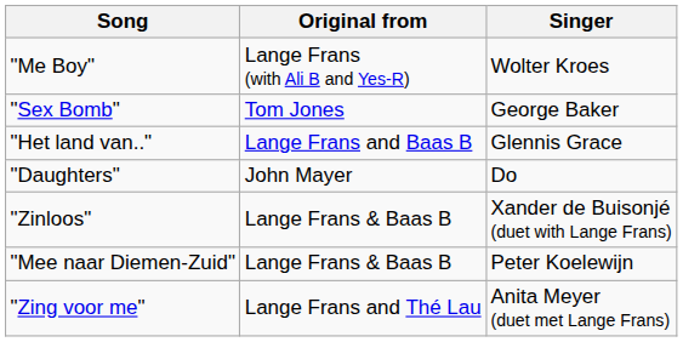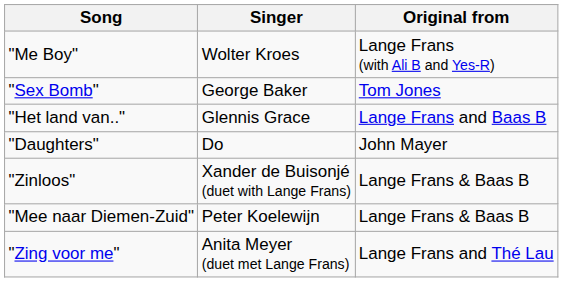columns swapped: Singer <-> Original from
